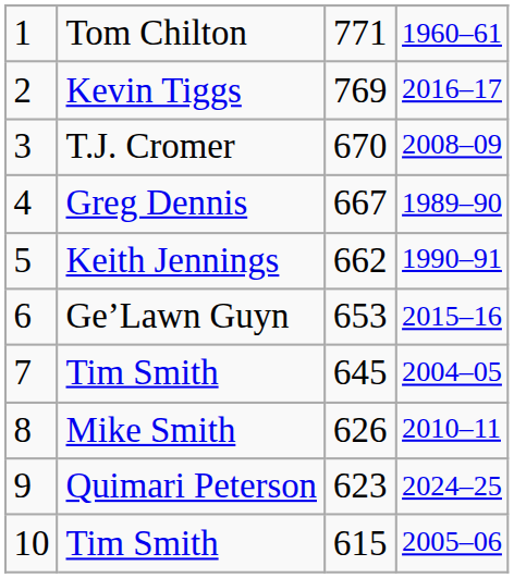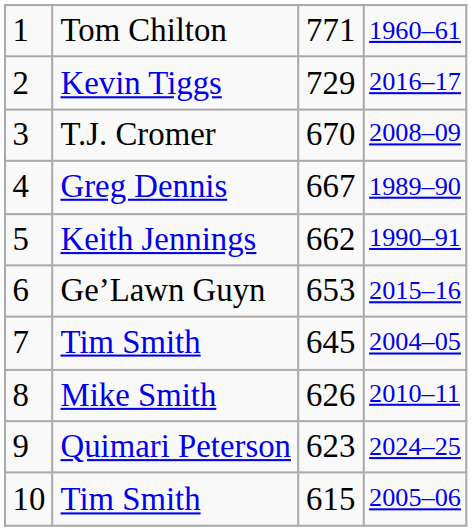Kevin Tiggs | column 3: 769 -> 729
